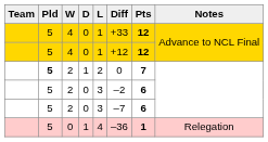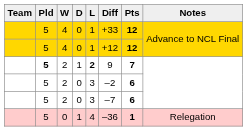2 / 1 | L: normal -> bold
2 / 1 | Diff: 0 -> 9
